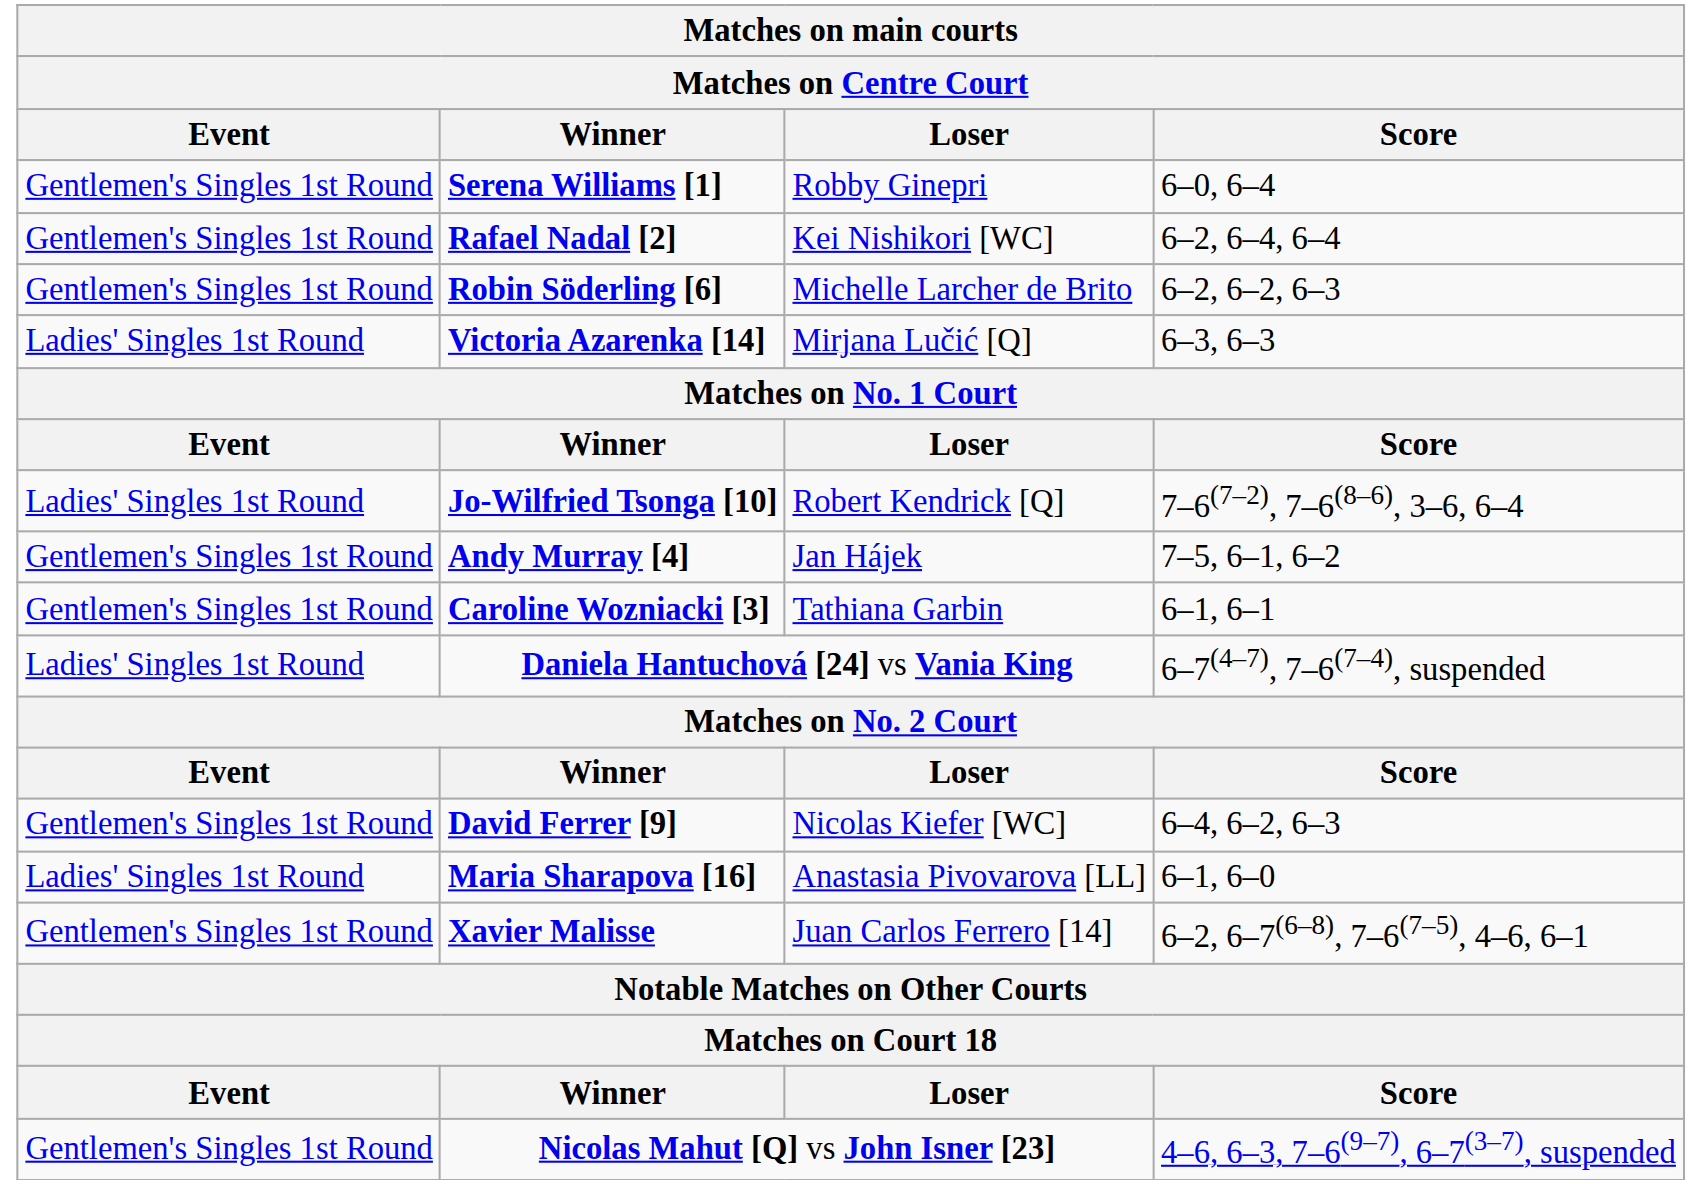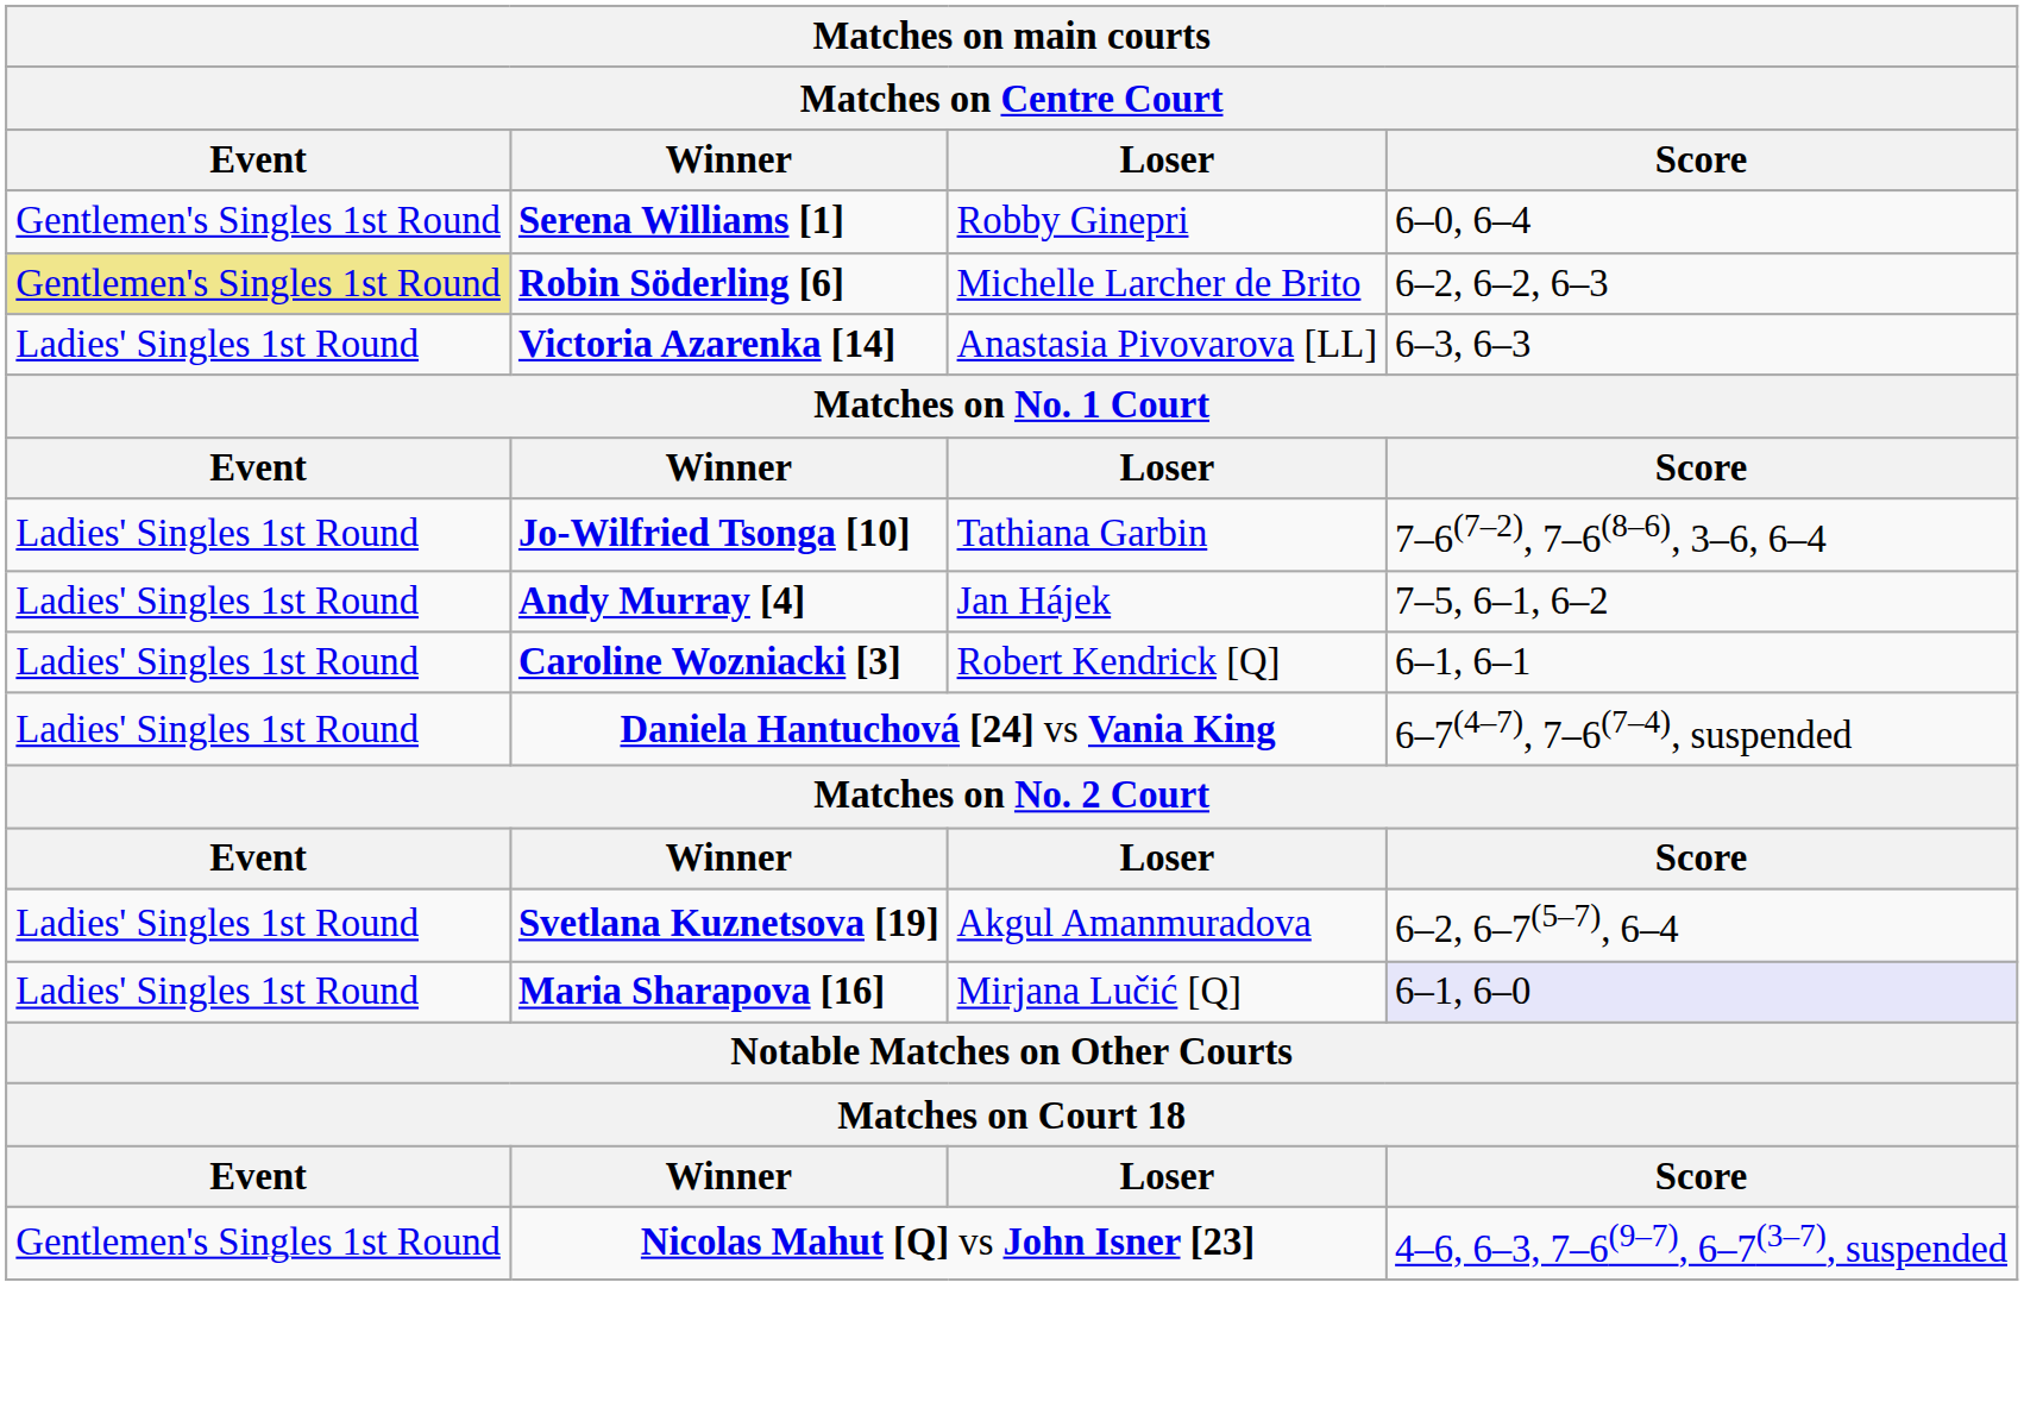- row: Gentlemen's Singles 1st Round | Rafael Nadal [2] | Kei Nishikori [WC] | 6–2, 6–4, 6–4
Robin Söderling [6] | Event: no background -> khaki background
Victoria Azarenka [14] | Loser: Mirjana Lučić [Q] -> Anastasia Pivovarova [LL]
Jo-Wilfried Tsonga [10] | Loser: Robert Kendrick [Q] -> Tathiana Garbin
Andy Murray [4] | Event: Gentlemen's Singles 1st Round -> Ladies' Singles 1st Round
Caroline Wozniacki [3] | Event: Gentlemen's Singles 1st Round -> Ladies' Singles 1st Round
Caroline Wozniacki [3] | Loser: Tathiana Garbin -> Robert Kendrick [Q]
+ row: Ladies' Singles 1st Round | Svetlana Kuznetsova [19] | Akgul Amanmuradova | 6–2, 6–7(5–7), 6–4
- row: Gentlemen's Singles 1st Round | David Ferrer [9] | Nicolas Kiefer [WC] | 6–4, 6–2, 6–3
Maria Sharapova [16] | Loser: Anastasia Pivovarova [LL] -> Mirjana Lučić [Q]
Maria Sharapova [16] | Score: no background -> lavender background
- row: Gentlemen's Singles 1st Round | Xavier Malisse | Juan Carlos Ferrero [14] | 6–2, 6–7(6–8), 7–6(7–5), 4–6, 6–1
